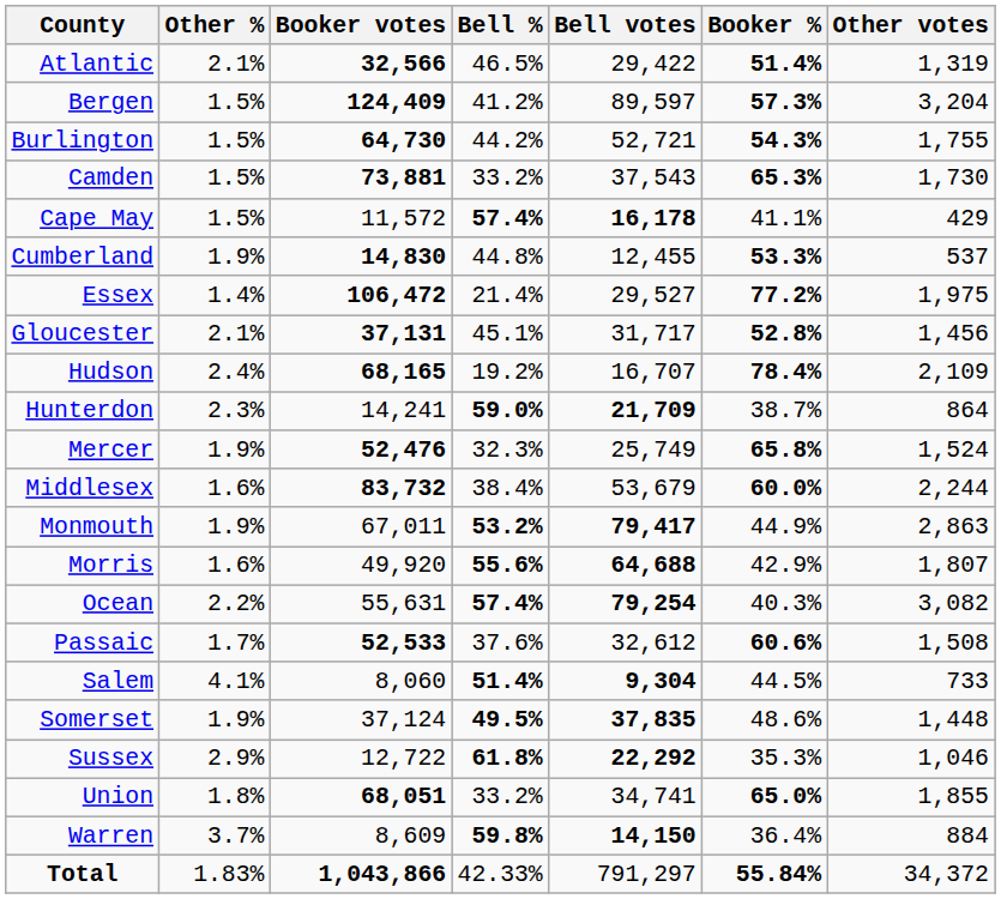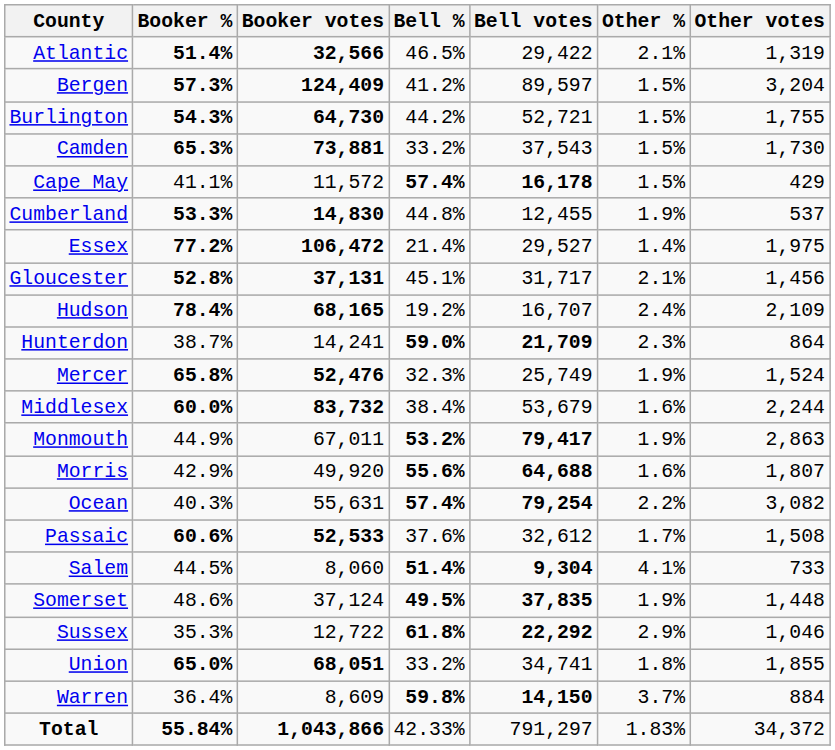columns swapped: Booker % <-> Other %
